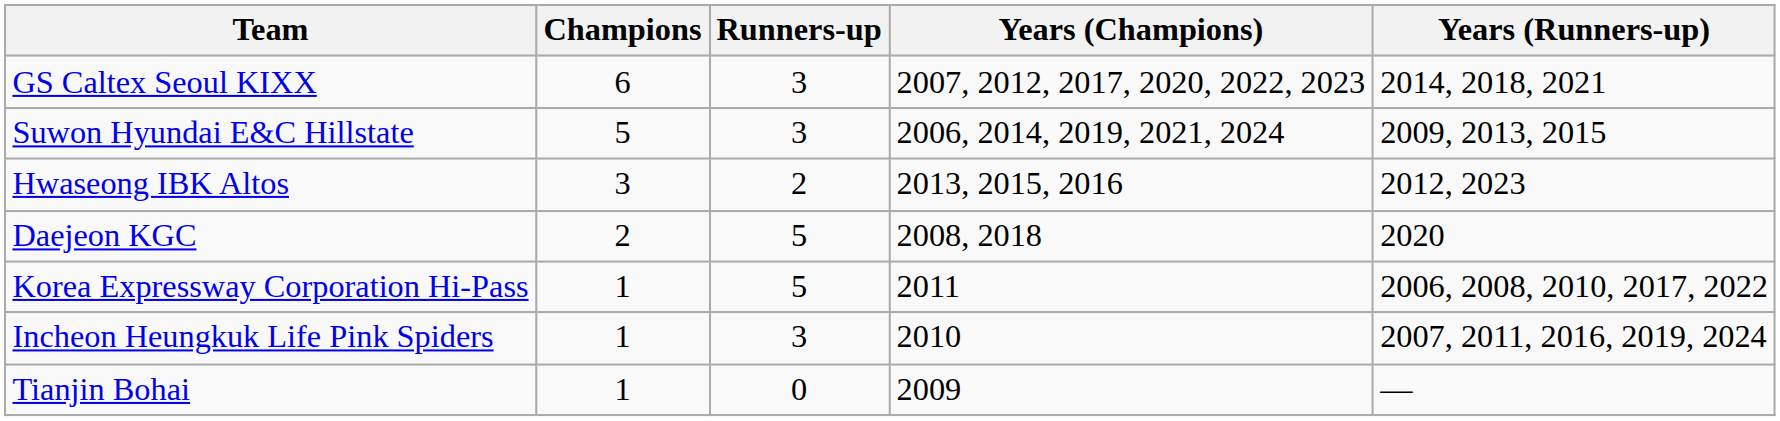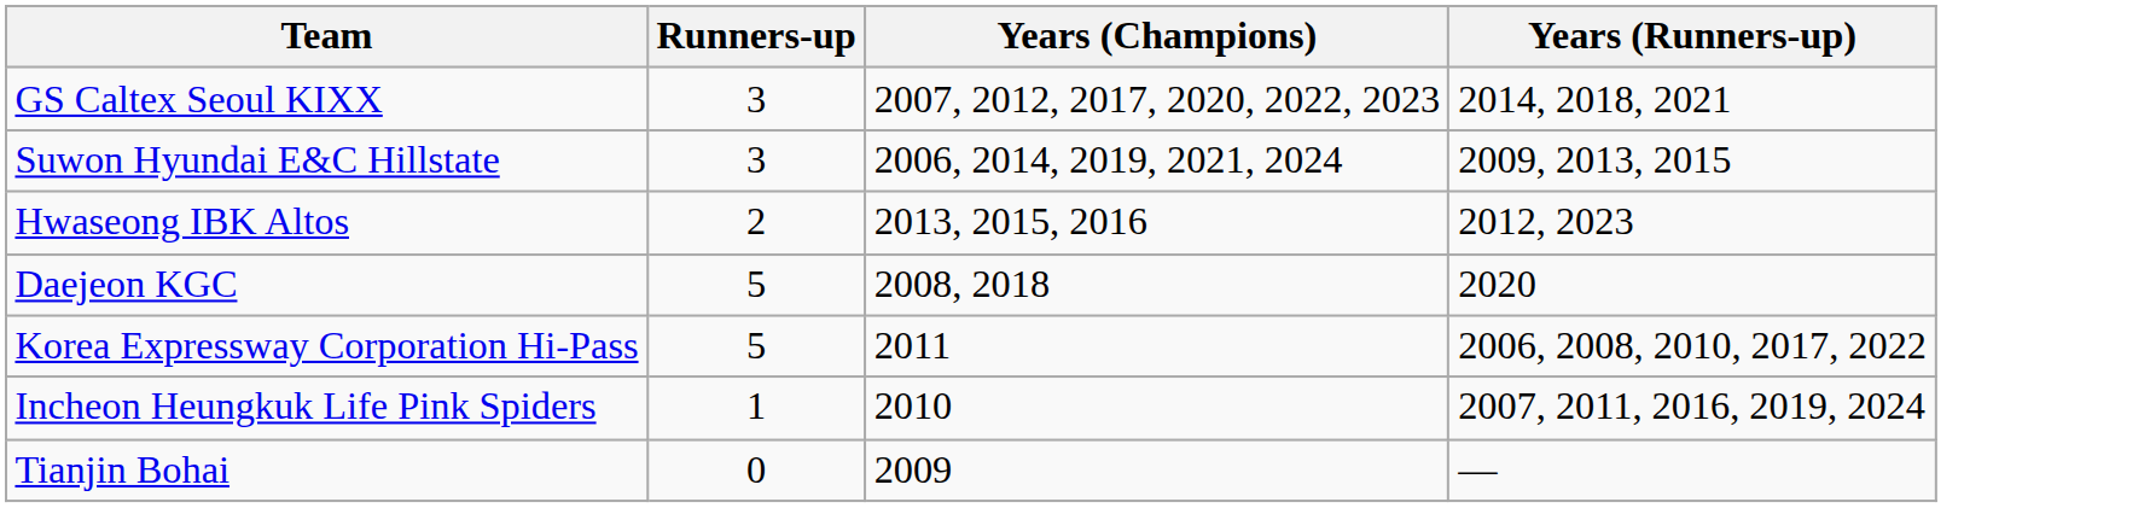- column: Champions | 6 | 5 | 3 | 2 | 1 | 1 | 1
Incheon Heungkuk Life Pink Spiders | Runners-up: 3 -> 1
